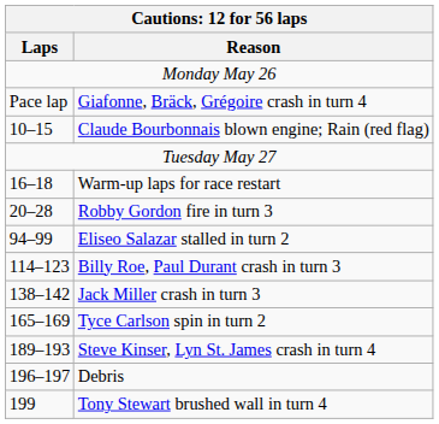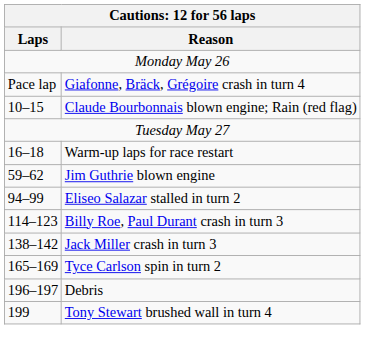- row: 20–28 | Robby Gordon fire in turn 3
+ row: 59–62 | Jim Guthrie blown engine
- row: 189–193 | Steve Kinser, Lyn St. James crash in turn 4
